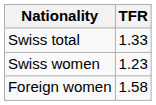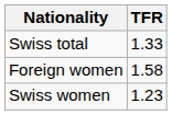rows swapped: Swiss women <-> Foreign women
